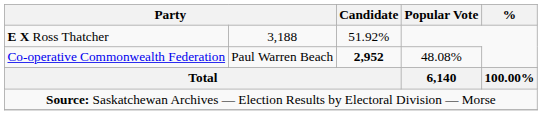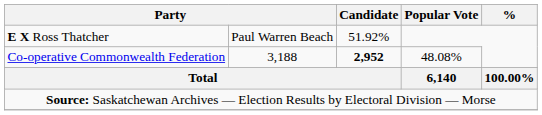E X Ross Thatcher | column 2: 3,188 -> Paul Warren Beach
Co-operative Commonwealth Federation | column 2: Paul Warren Beach -> 3,188
